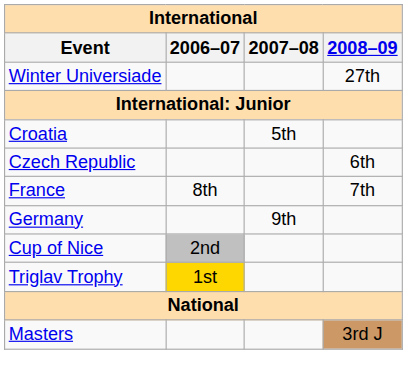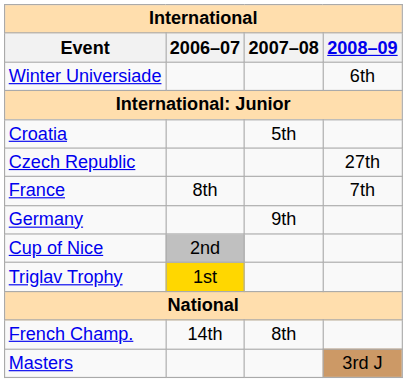Winter Universiade | 2008–09: 27th -> 6th
Czech Republic | 2008–09: 6th -> 27th
+ row: French Champ. | 14th | 8th
